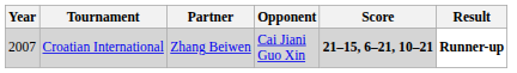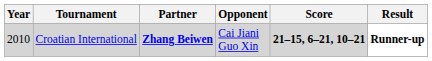Croatian International | Year: 2007 -> 2010
Croatian International | Partner: normal -> bold
